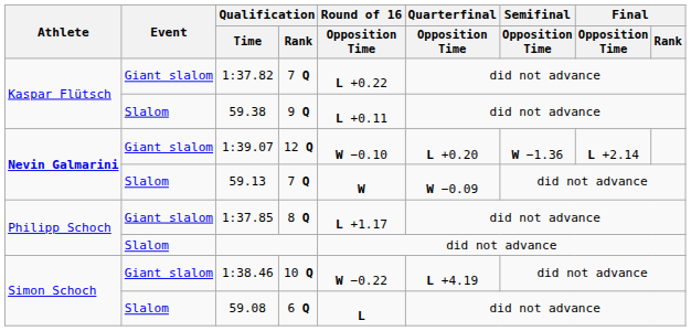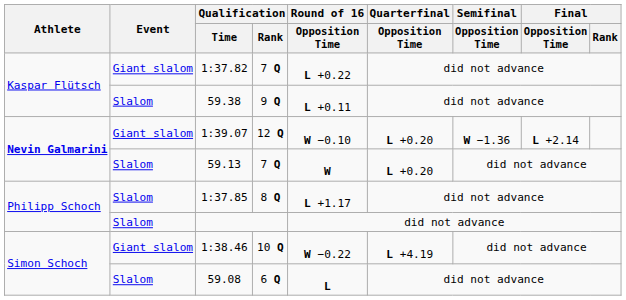59.13 | Quarterfinal / Opposition Time: W −0.09 -> L +0.20
1:37.85 | Event: Giant slalom -> Slalom
